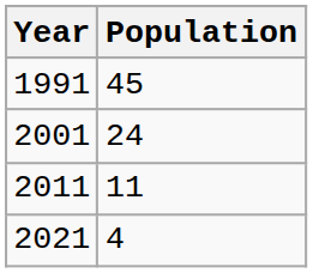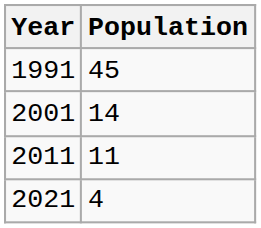2001 | Population: 24 -> 14
